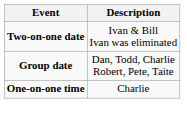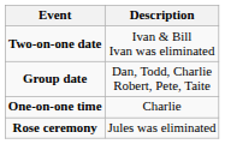+ row: Rose ceremony | Jules was eliminated
